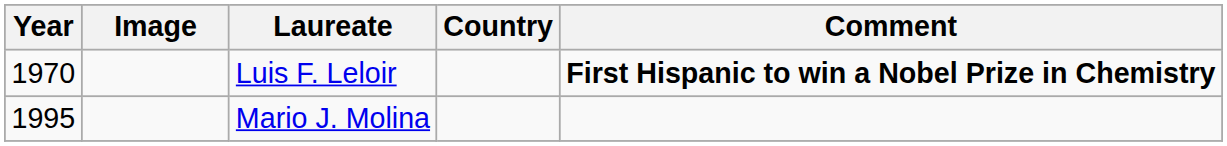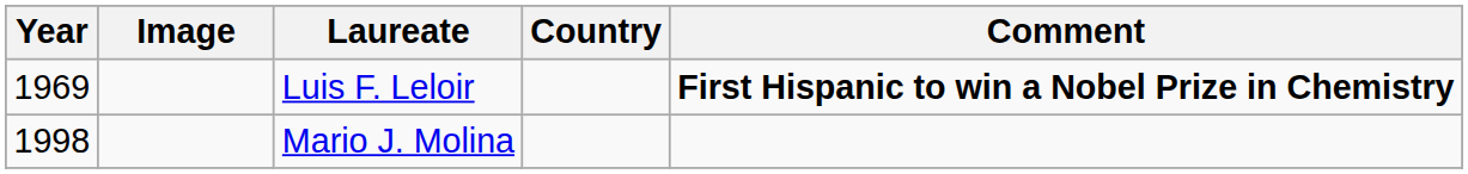Luis F. Leloir | Year: 1970 -> 1969
Mario J. Molina | Year: 1995 -> 1998
